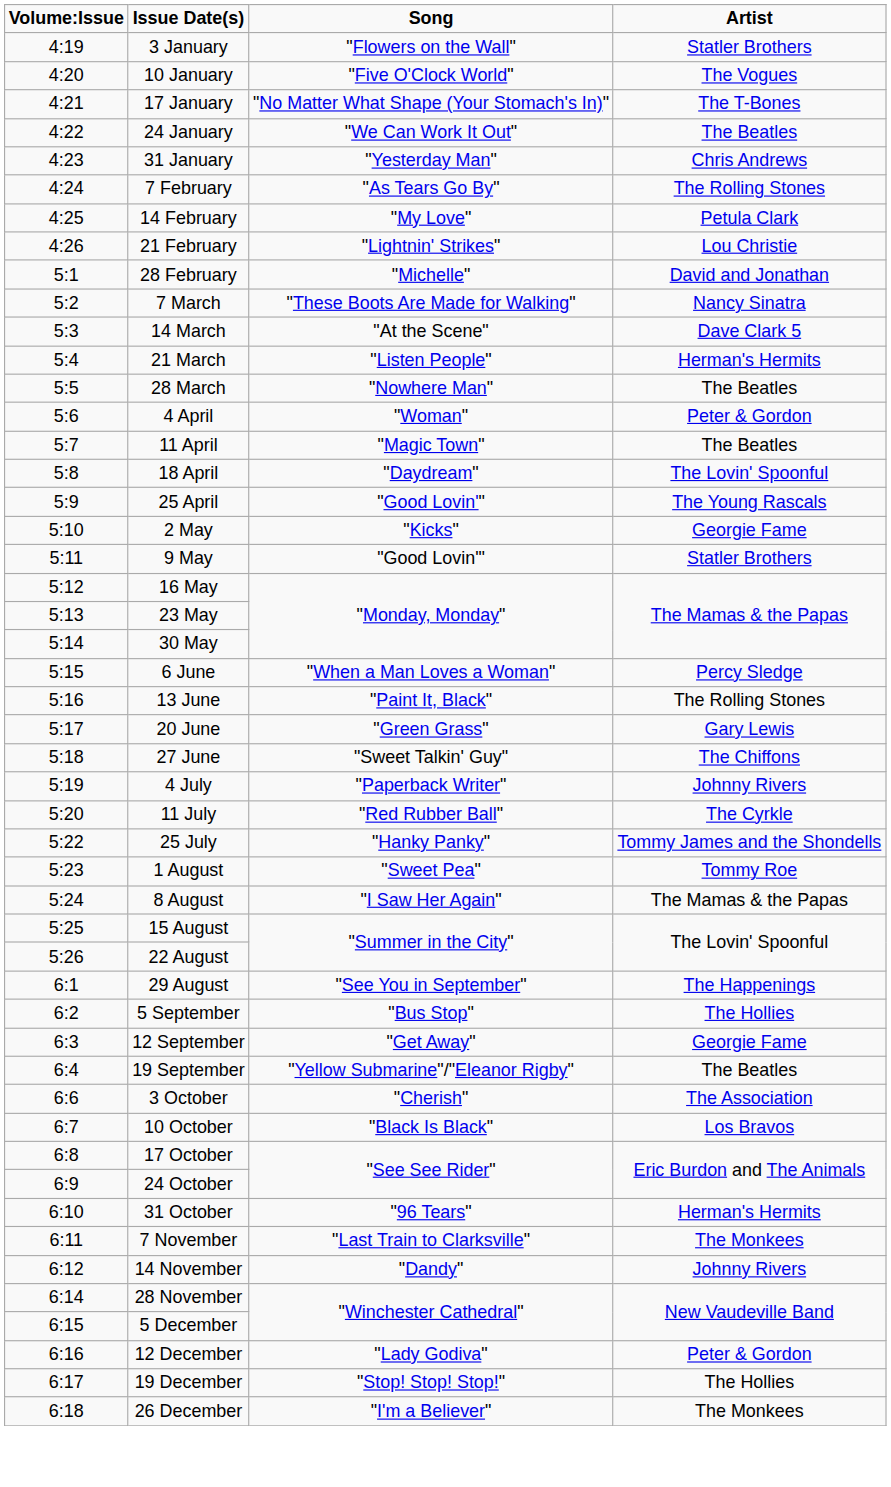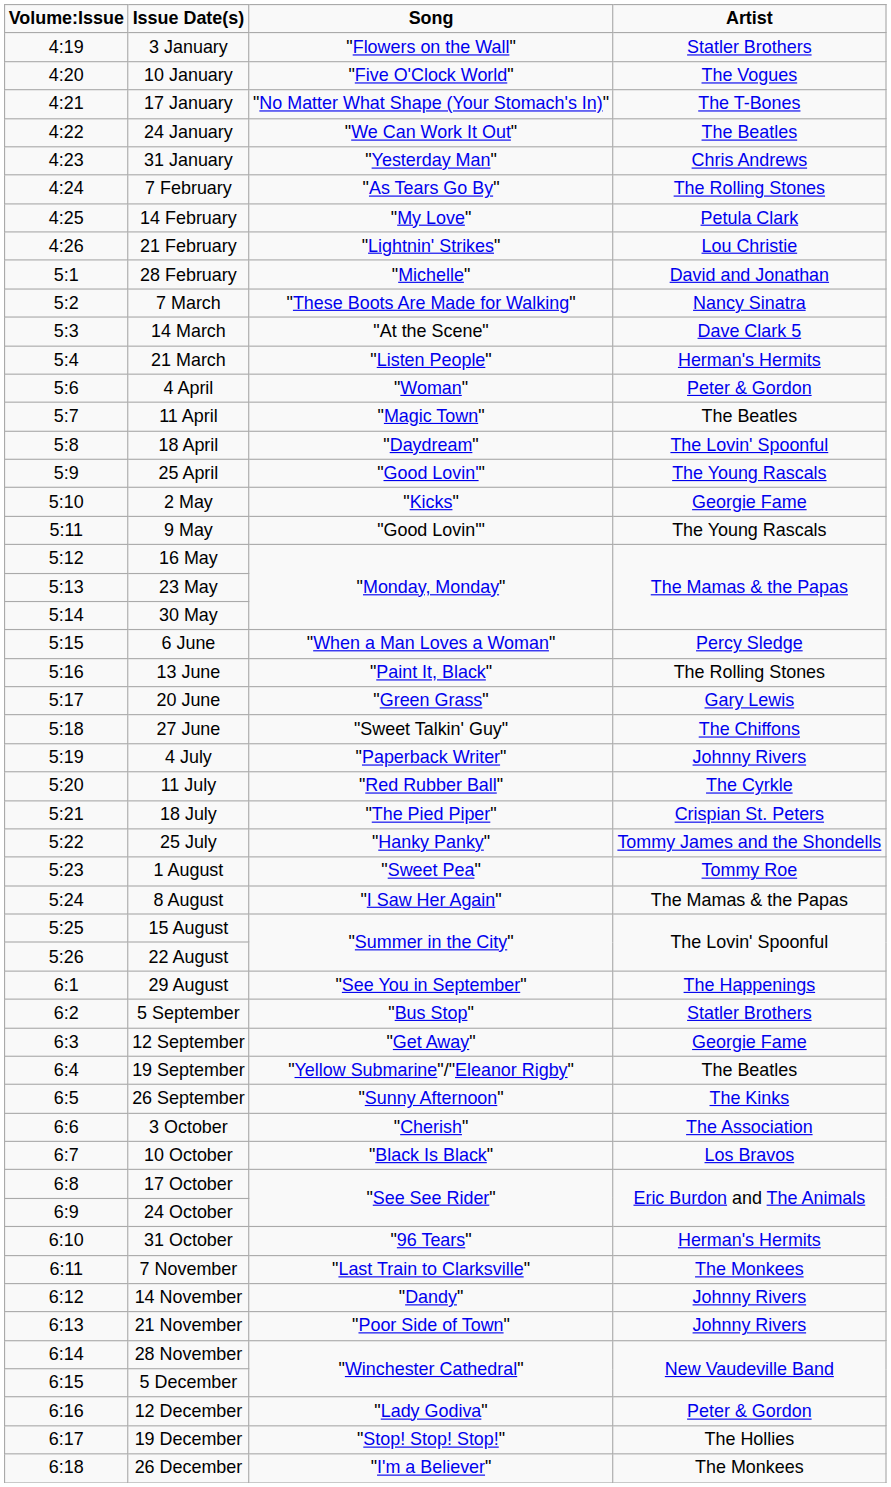- row: 5:5 | 28 March | "Nowhere Man" | The Beatles
9 May | Artist: Statler Brothers -> The Young Rascals
+ row: 5:21 | 18 July | "The Pied Piper" | Crispian St. Peters
5 September | Artist: The Hollies -> Statler Brothers
+ row: 6:5 | 26 September | "Sunny Afternoon" | The Kinks
+ row: 6:13 | 21 November | "Poor Side of Town" | Johnny Rivers
